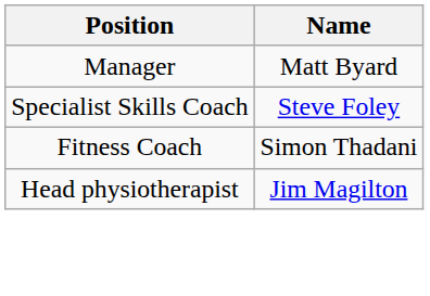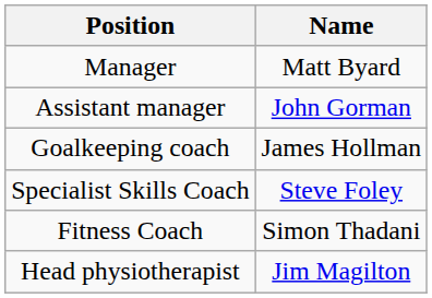+ row: Assistant manager | John Gorman
+ row: Goalkeeping coach | James Hollman
